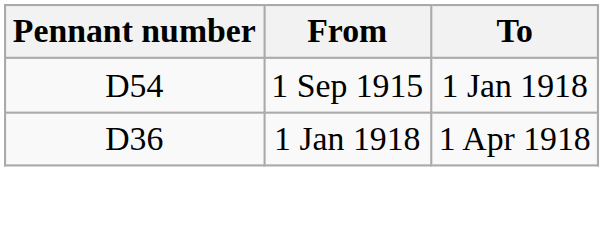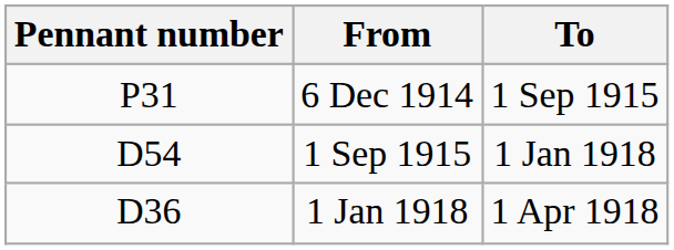+ row: P31 | 6 Dec 1914 | 1 Sep 1915
